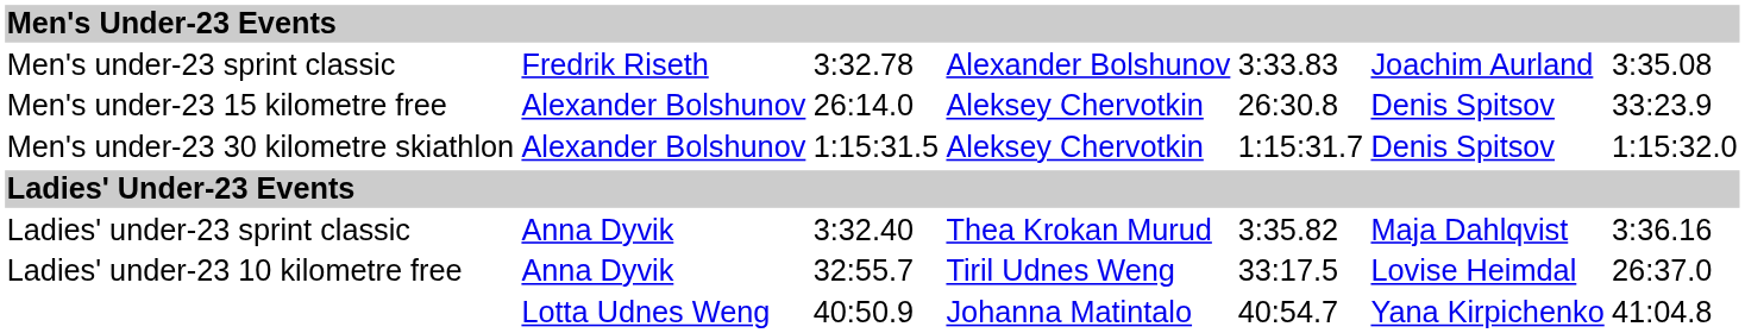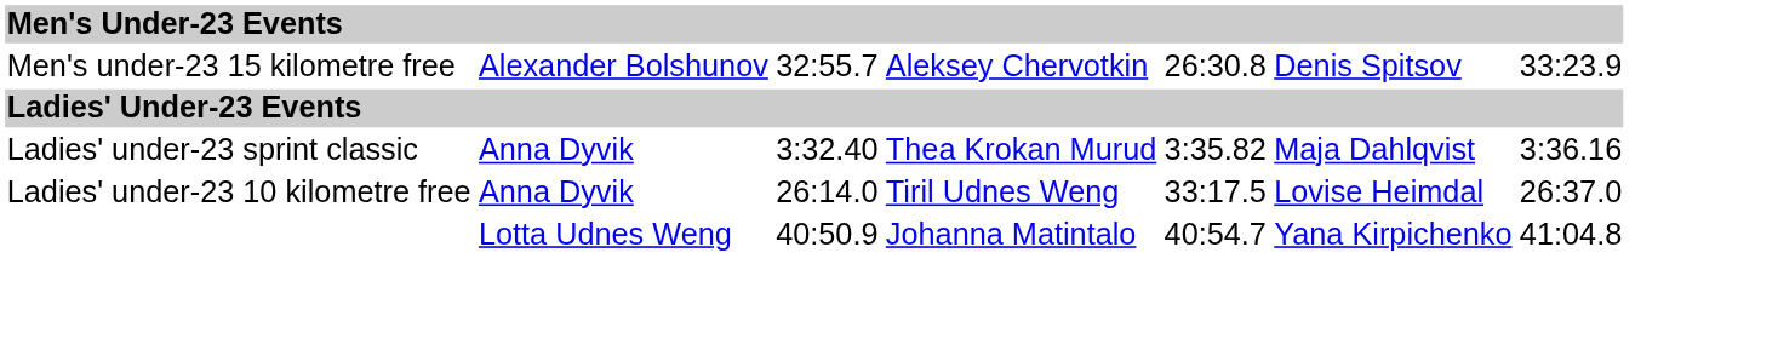- row: Men's under-23 sprint classic | Fredrik Riseth | 3:32.78 | Alexander Bolshunov | 3:33.83 | Joachim Aurland | 3:35.08
Men's under-23 15 kilometre free | column 3: 26:14.0 -> 32:55.7
- row: Men's under-23 30 kilometre skiathlon | Alexander Bolshunov | 1:15:31.5 | Aleksey Chervotkin | 1:15:31.7 | Denis Spitsov | 1:15:32.0
Ladies' under-23 10 kilometre free | column 3: 32:55.7 -> 26:14.0
